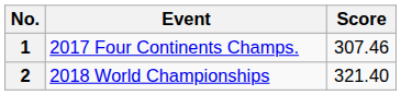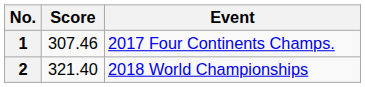columns swapped: Score <-> Event
